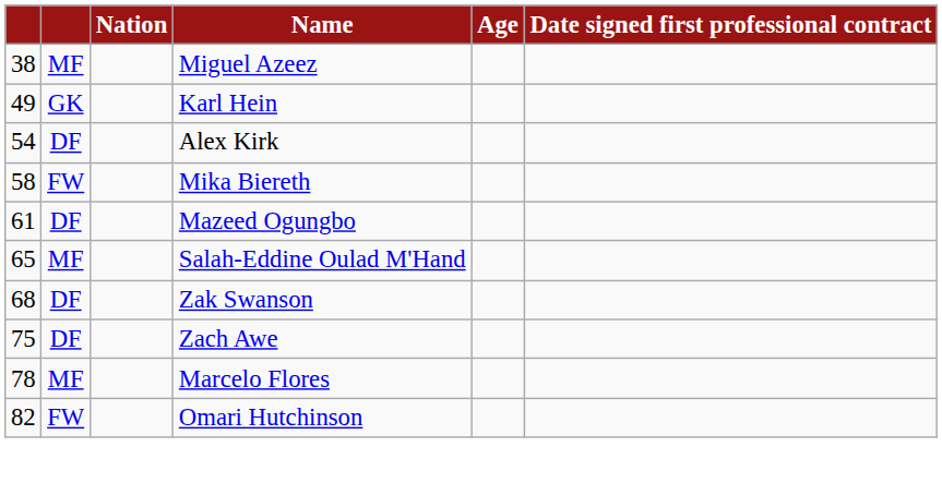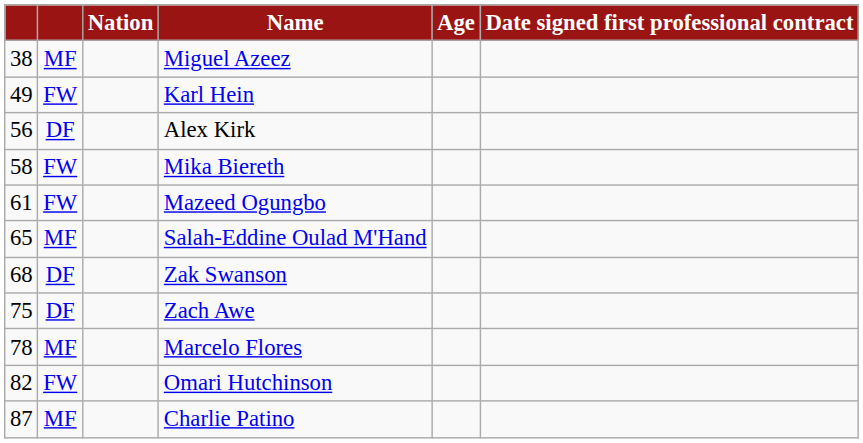Karl Hein | column 2: GK -> FW
Alex Kirk | column 1: 54 -> 56
Mazeed Ogungbo | column 2: DF -> FW
+ row: 87 | MF | Charlie Patino
